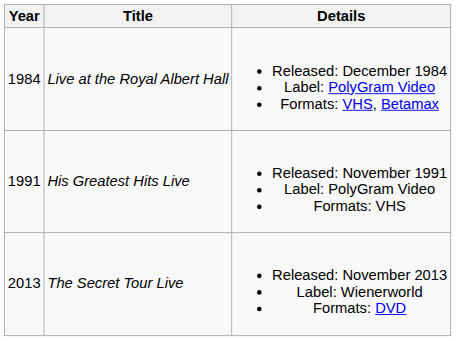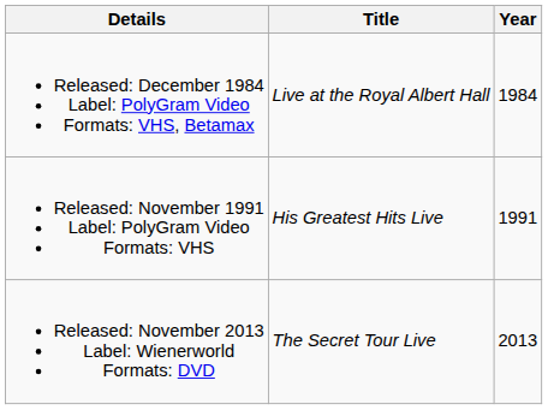columns swapped: Year <-> Details
